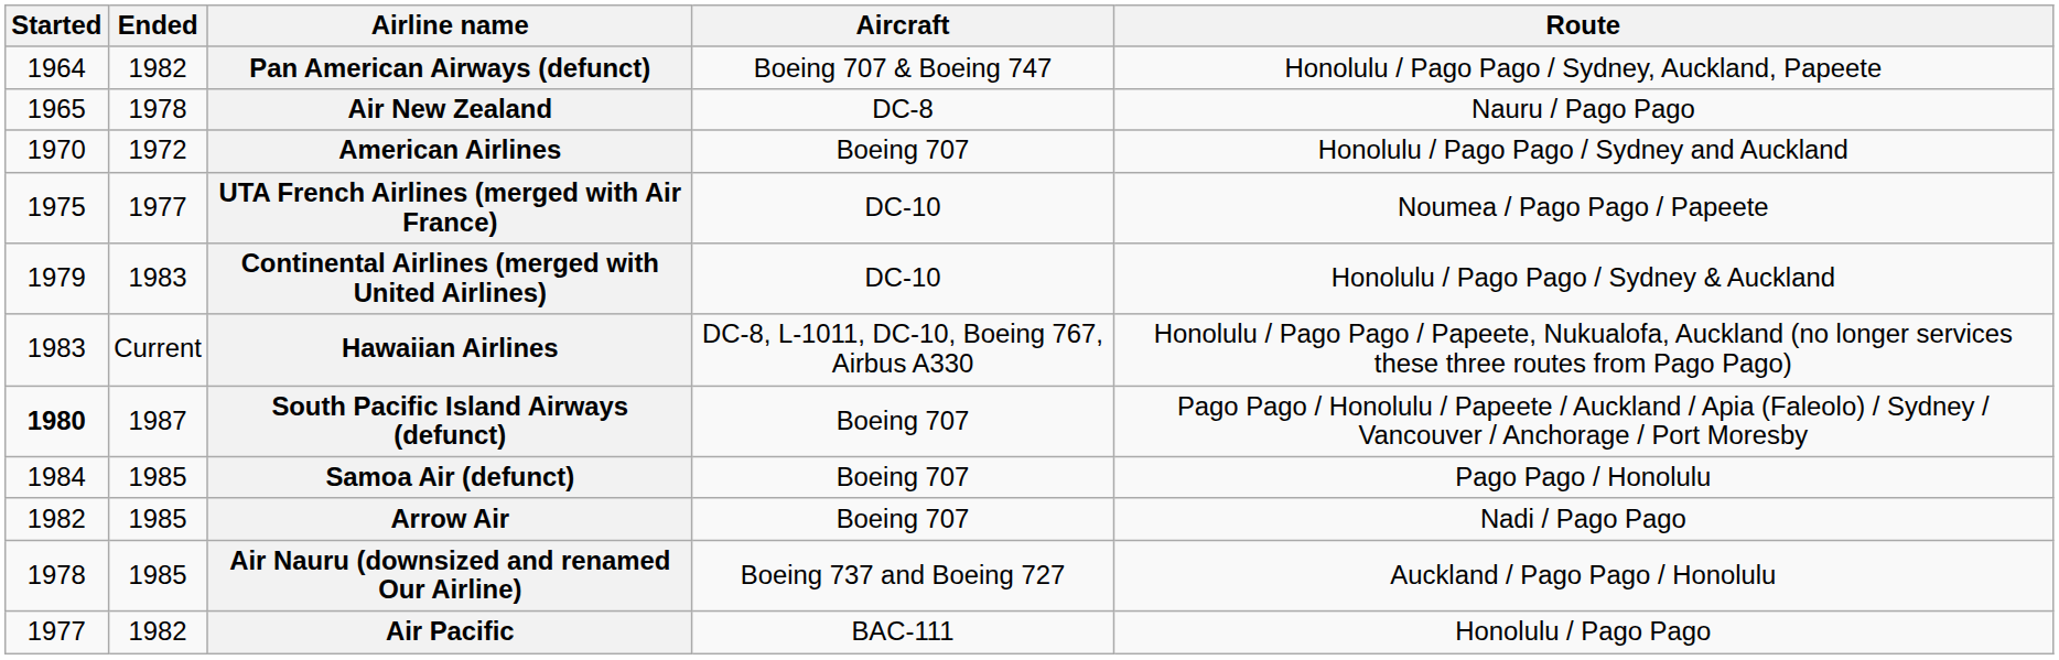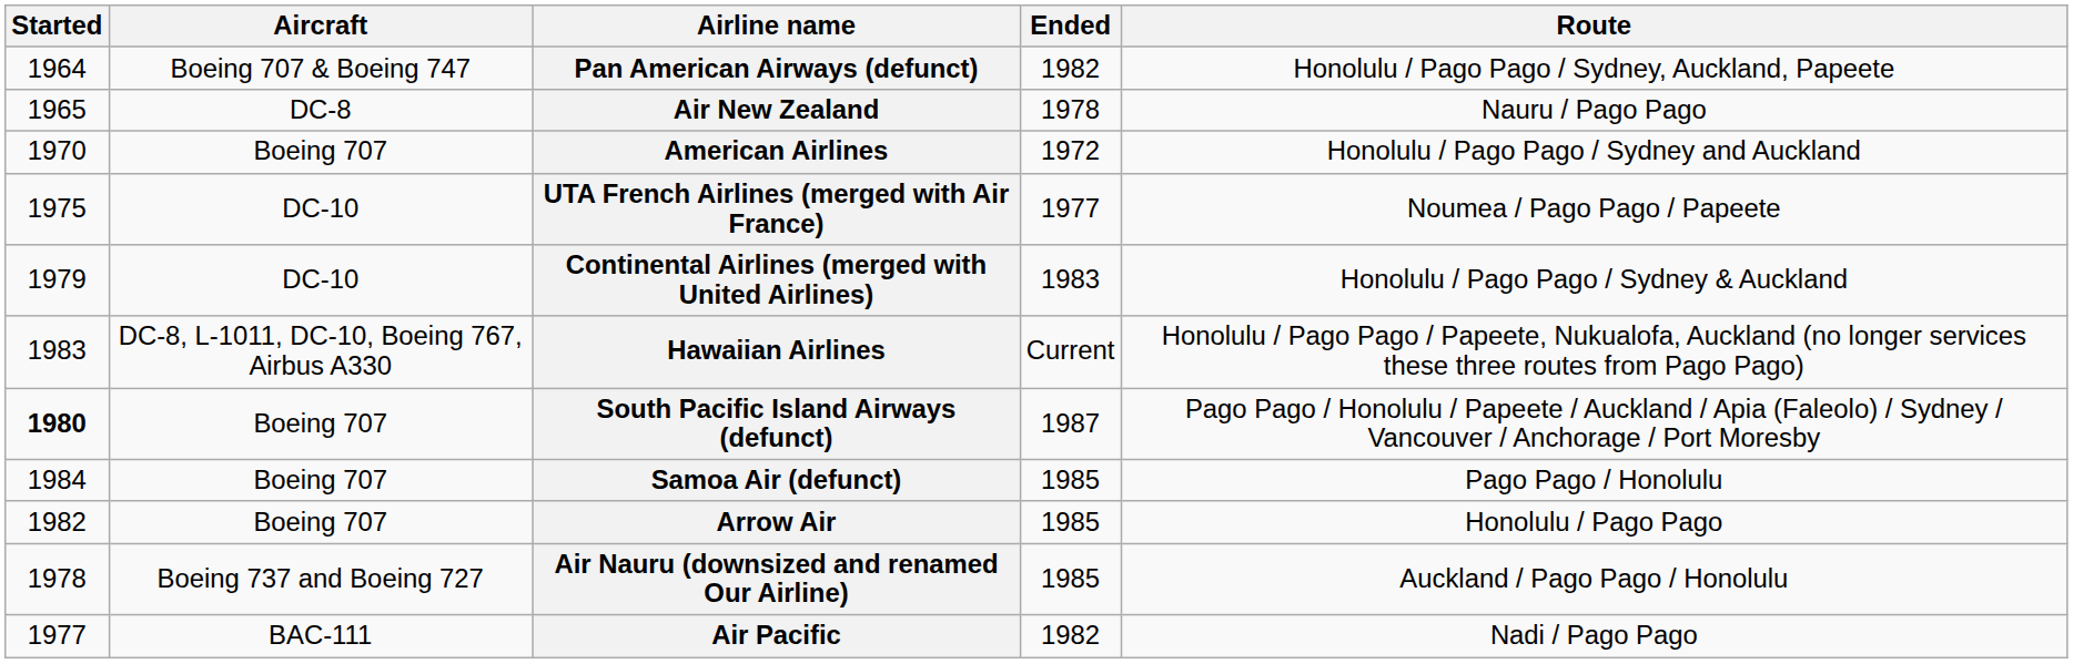columns swapped: Ended <-> Aircraft
Arrow Air | Route: Nadi / Pago Pago -> Honolulu / Pago Pago
Air Pacific | Route: Honolulu / Pago Pago -> Nadi / Pago Pago
